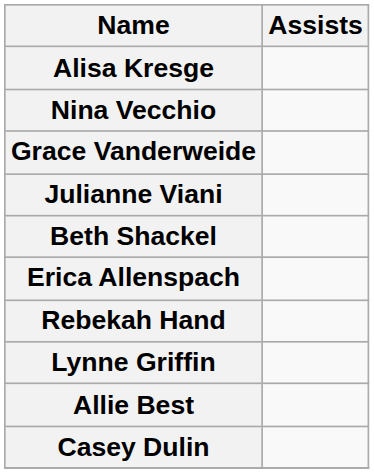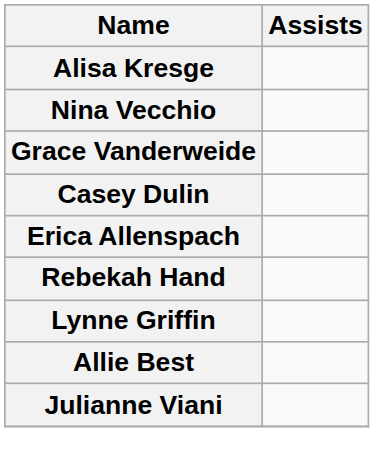rows swapped: Julianne Viani <-> Casey Dulin
- row: Beth Shackel
